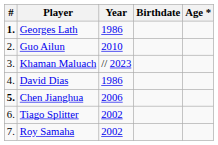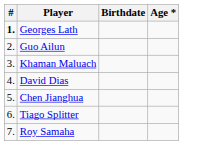- column: Year | 1986 | 2010 | // 2023 | 1986 | 2006 | 2002 | 2002
Chen Jianghua | #: bold -> normal
